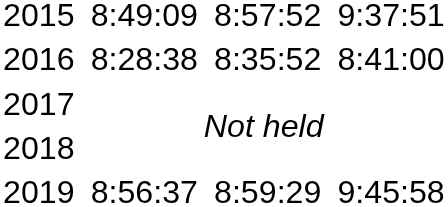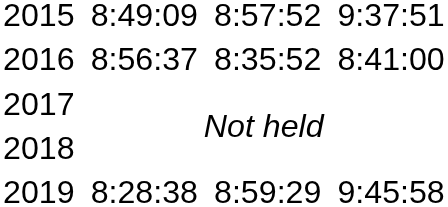2016 | column 3: 8:28:38 -> 8:56:37
2019 | column 3: 8:56:37 -> 8:28:38
